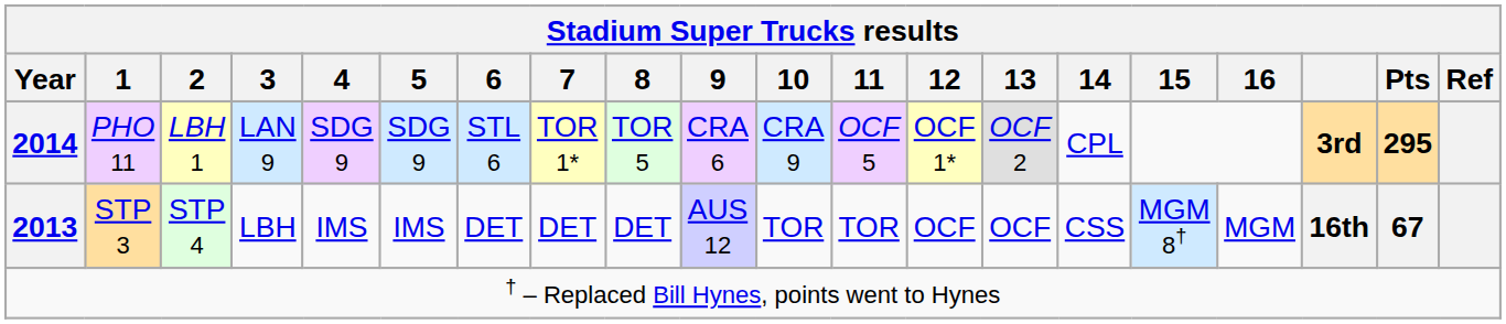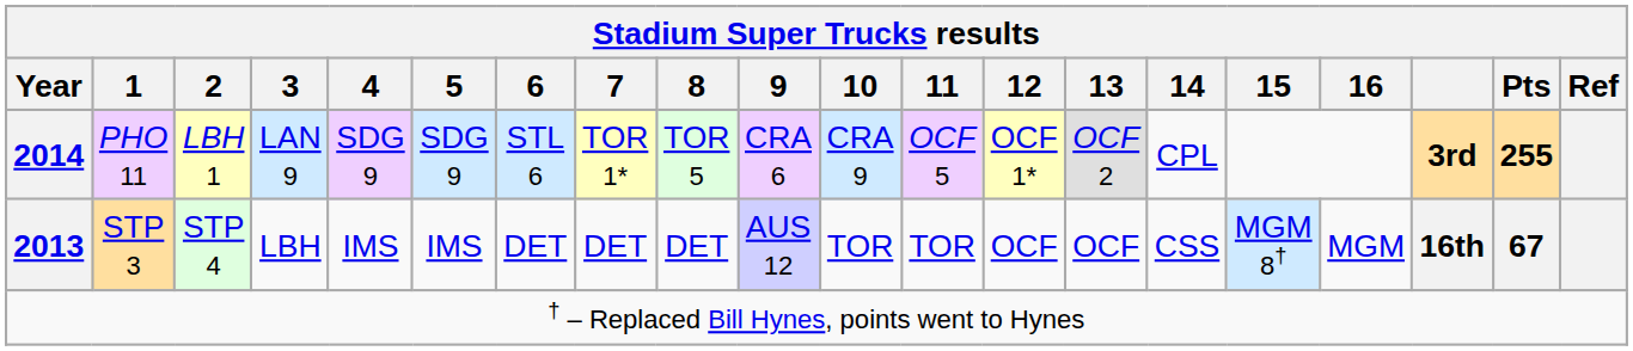PHO 11 | Pts: 295 -> 255
